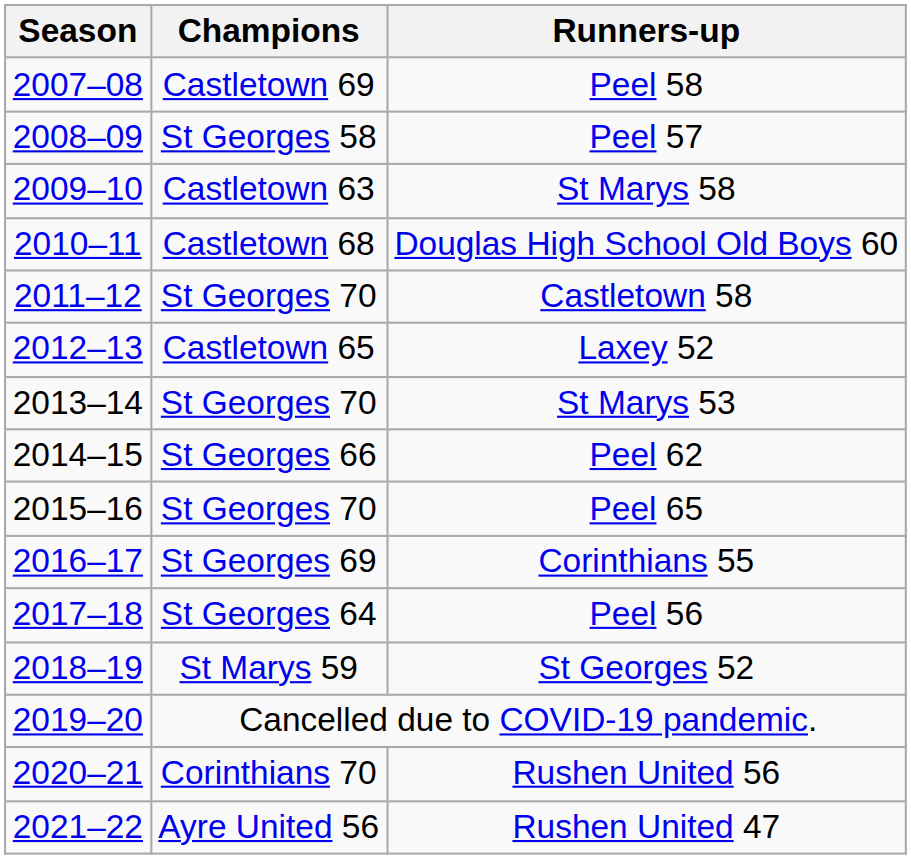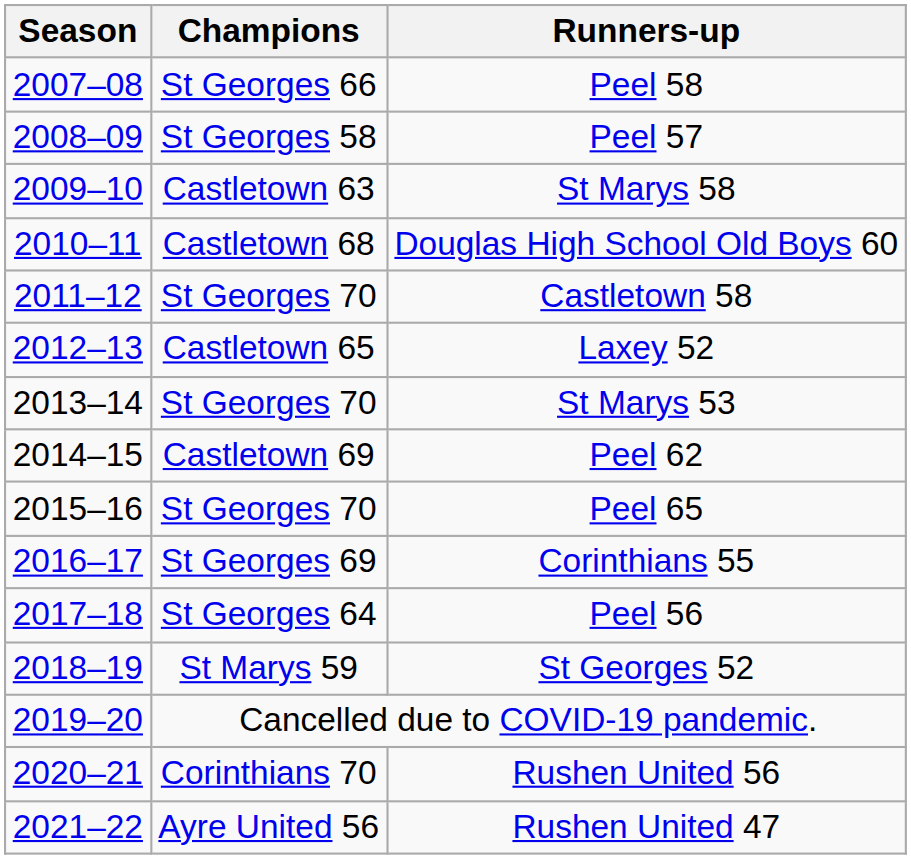Peel 58 | Champions: Castletown 69 -> St Georges 66
Peel 62 | Champions: St Georges 66 -> Castletown 69
